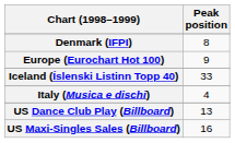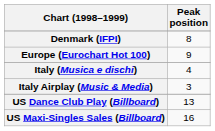- row: Iceland (Íslenski Listinn Topp 40) | 33
+ row: Italy Airplay (Music & Media) | 3
